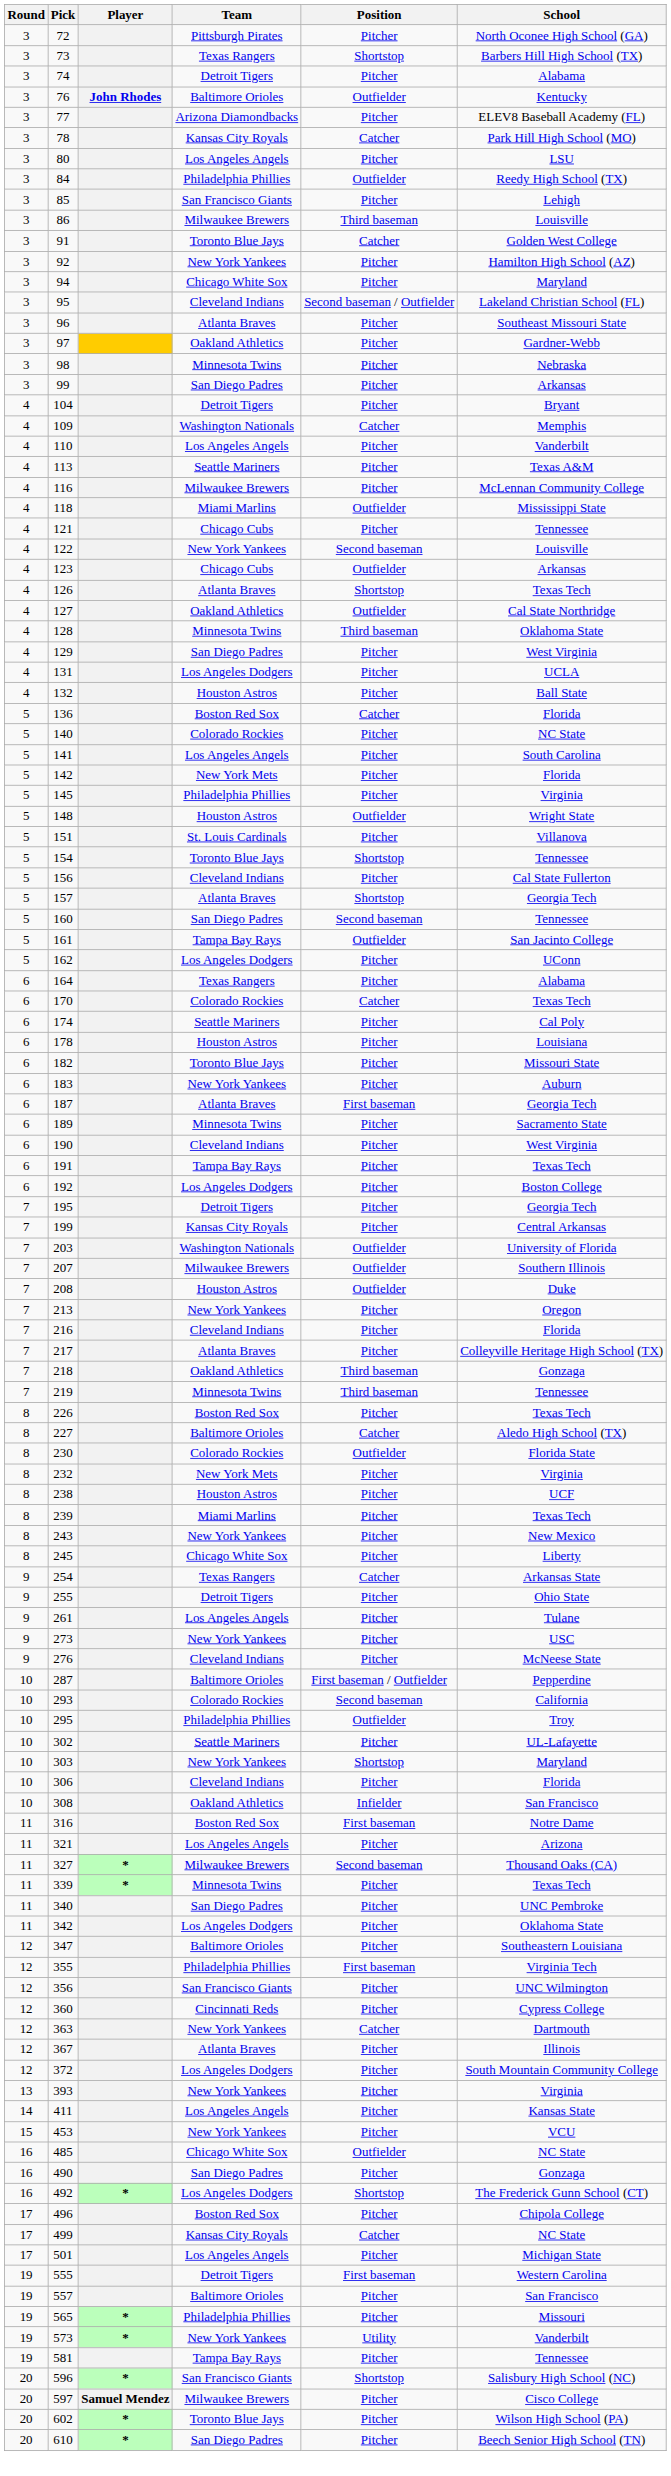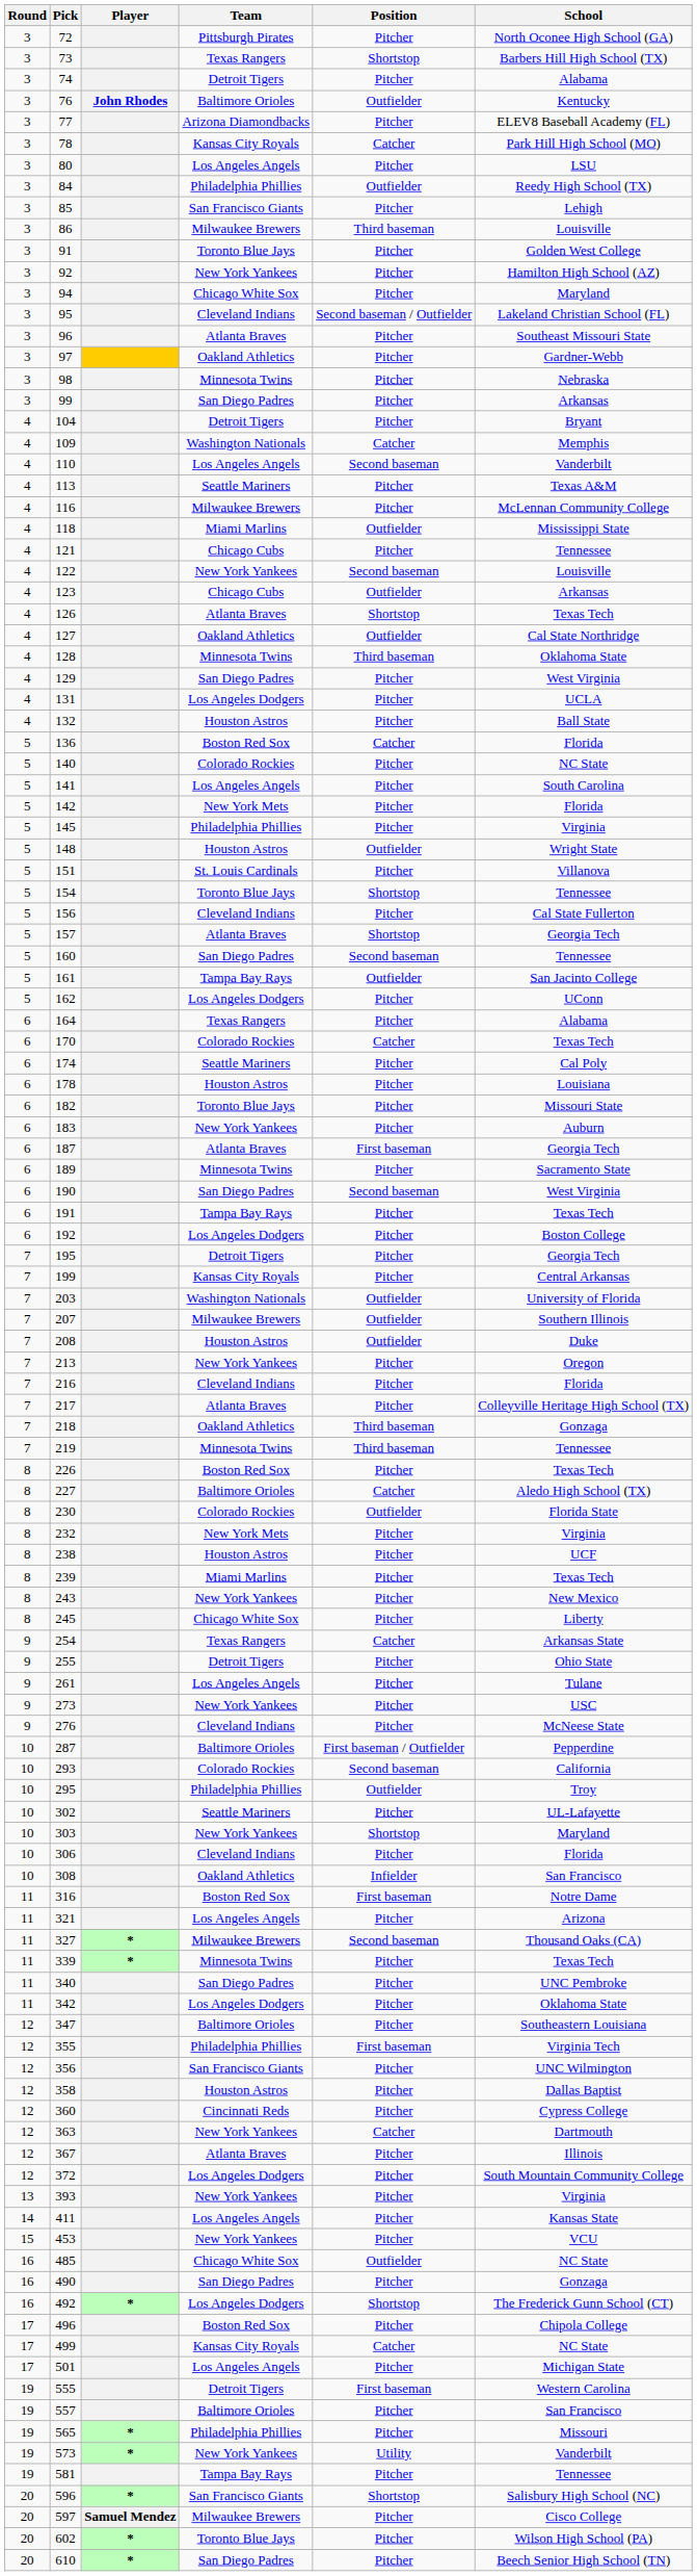91 | Position: Catcher -> Pitcher
110 | Position: Pitcher -> Second baseman
190 | Team: Cleveland Indians -> San Diego Padres
190 | Position: Pitcher -> Second baseman
+ row: 12 | 358 | Houston Astros | Pitcher | Dallas Baptist
